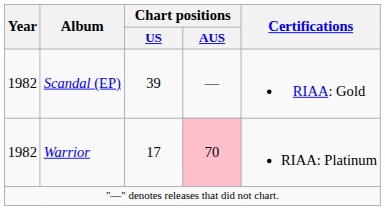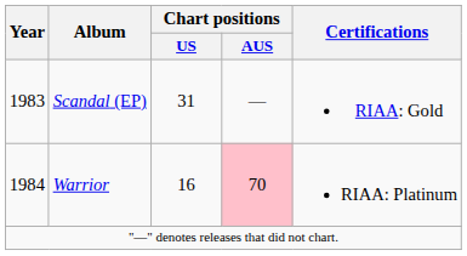Scandal (EP) | Year: 1982 -> 1983
Scandal (EP) | Chart positions / US: 39 -> 31
Warrior | Year: 1982 -> 1984
Warrior | Chart positions / US: 17 -> 16
